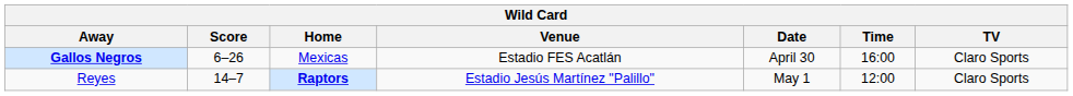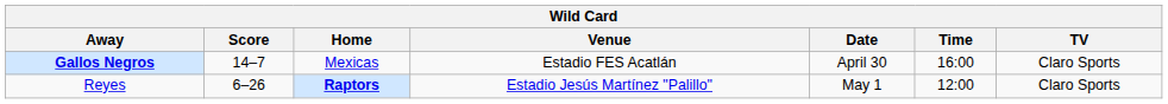Gallos Negros | Score: 6–26 -> 14–7
Reyes | Score: 14–7 -> 6–26
